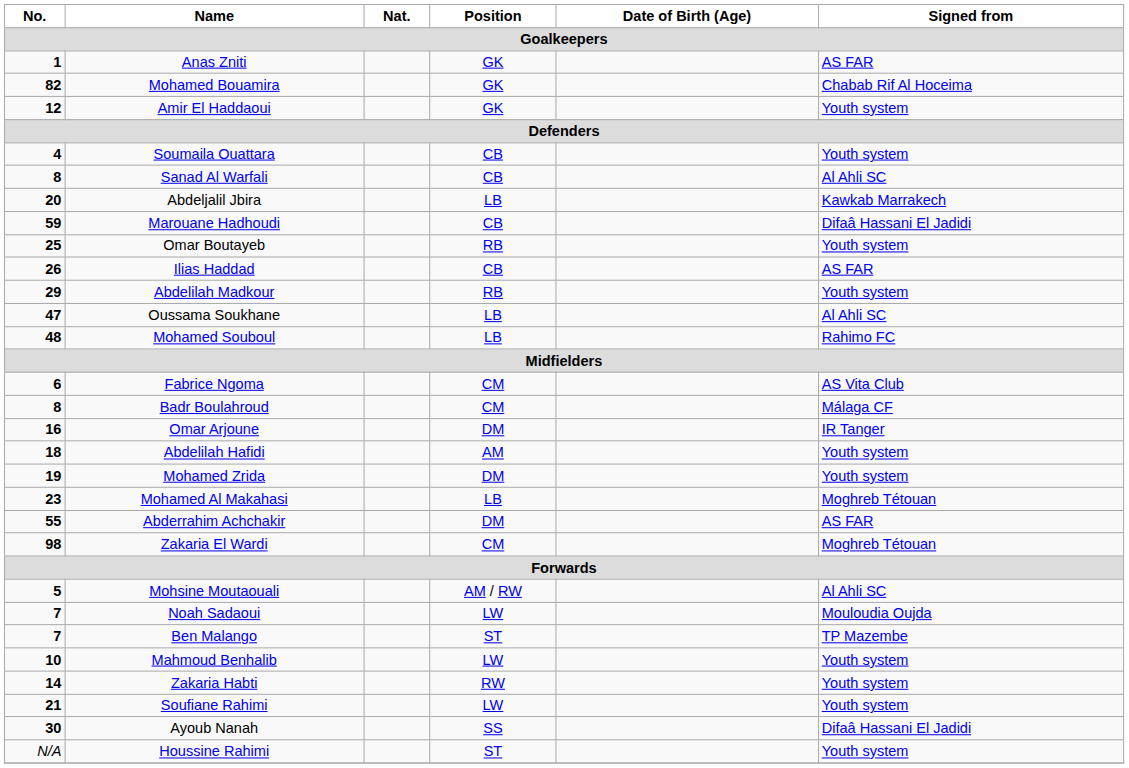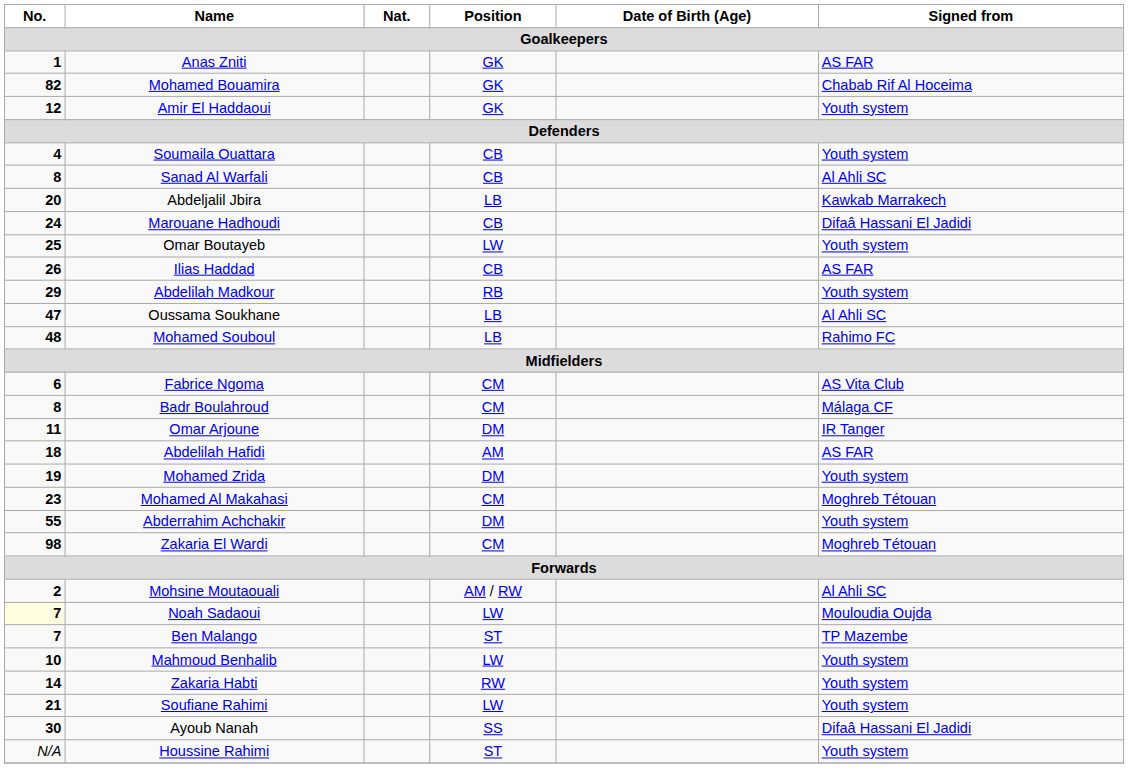Marouane Hadhoudi | No.: 59 -> 24
Omar Boutayeb | Position: RB -> LW
Omar Arjoune | No.: 16 -> 11
Abdelilah Hafidi | Signed from: Youth system -> AS FAR
Mohamed Al Makahasi | Position: LB -> CM
Abderrahim Achchakir | Signed from: AS FAR -> Youth system
Mohsine Moutaouali | No.: 5 -> 2
Noah Sadaoui | No.: no background -> lightyellow background
